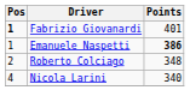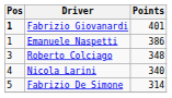Emanuele Naspetti | Points: bold -> normal
Roberto Colciago | Pos: 2 -> 3
+ row: 5 | Fabrizio De Simone | 314
